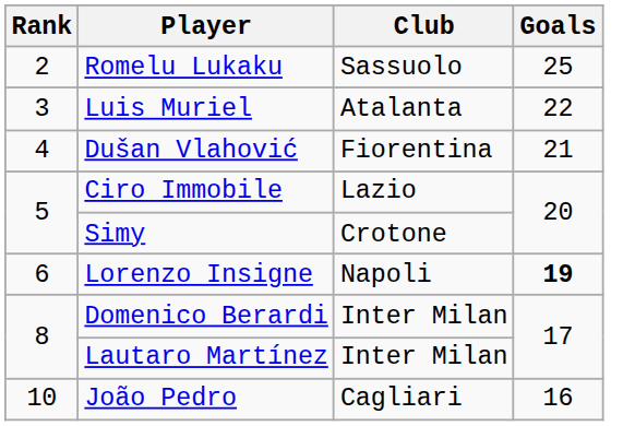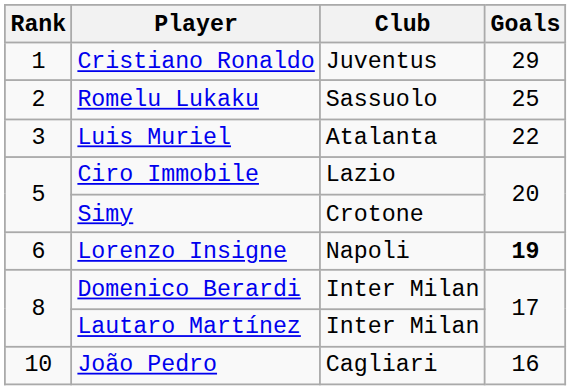+ row: 1 | Cristiano Ronaldo | Juventus | 29
- row: 4 | Dušan Vlahović | Fiorentina | 21
